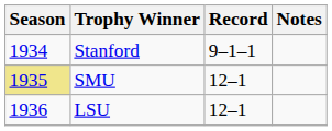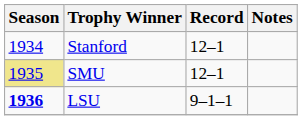Stanford | Record: 9–1–1 -> 12–1
LSU | Season: normal -> bold
LSU | Record: 12–1 -> 9–1–1
